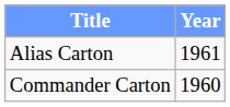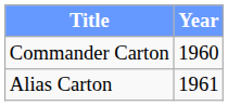rows swapped: Commander Carton <-> Alias Carton
